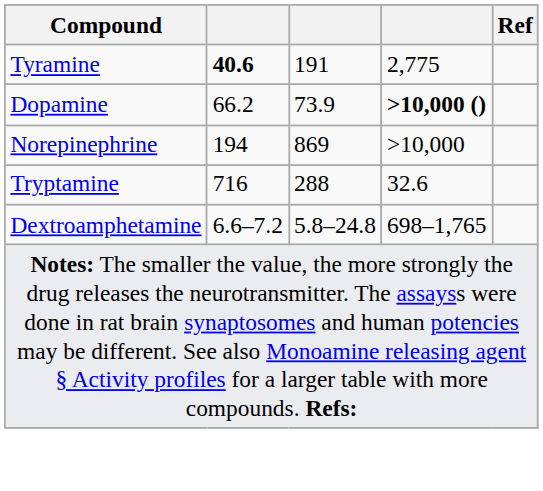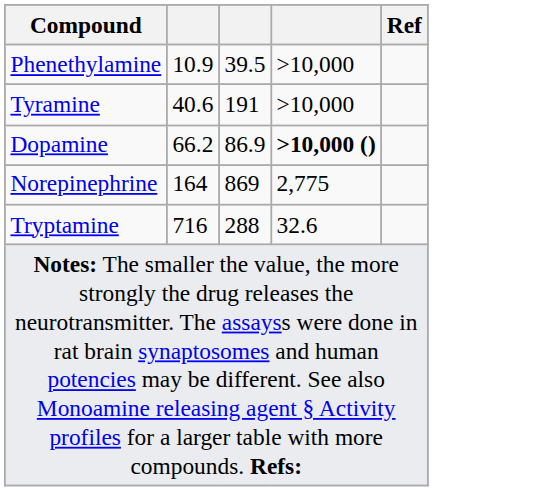+ row: Phenethylamine | 10.9 | 39.5 | >10,000
Tyramine | column 2: bold -> normal
Tyramine | column 4: 2,775 -> >10,000
Dopamine | column 3: 73.9 -> 86.9
Norepinephrine | column 2: 194 -> 164
Norepinephrine | column 4: >10,000 -> 2,775
- row: Dextroamphetamine | 6.6–7.2 | 5.8–24.8 | 698–1,765
